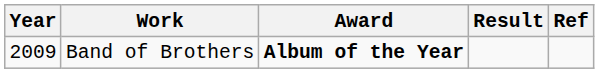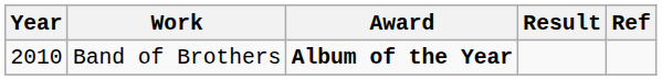Band of Brothers | Year: 2009 -> 2010
